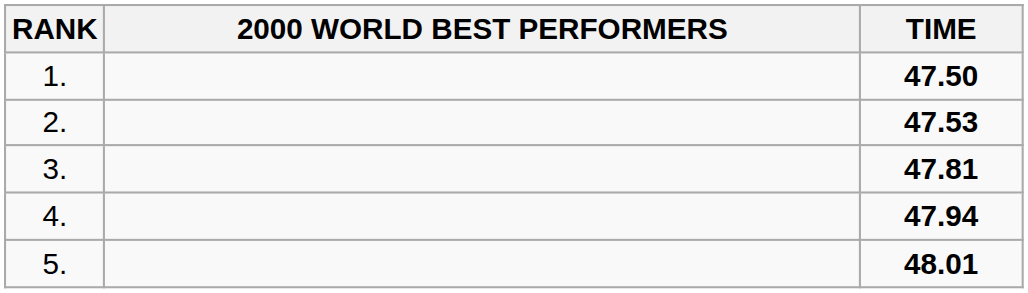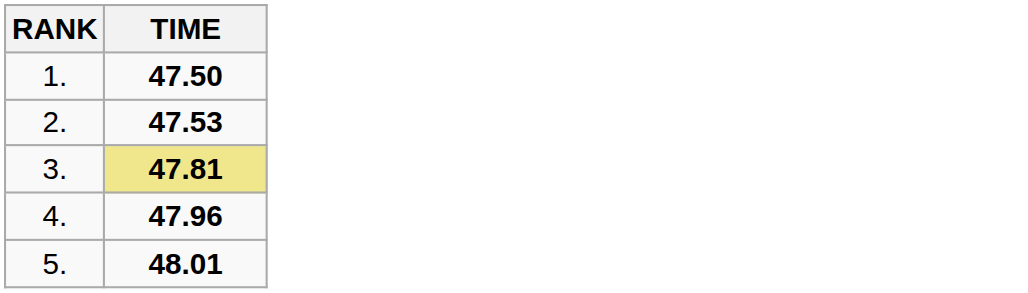- column: 2000 WORLD BEST PERFORMERS
3. | TIME: no background -> khaki background
4. | TIME: 47.94 -> 47.96
